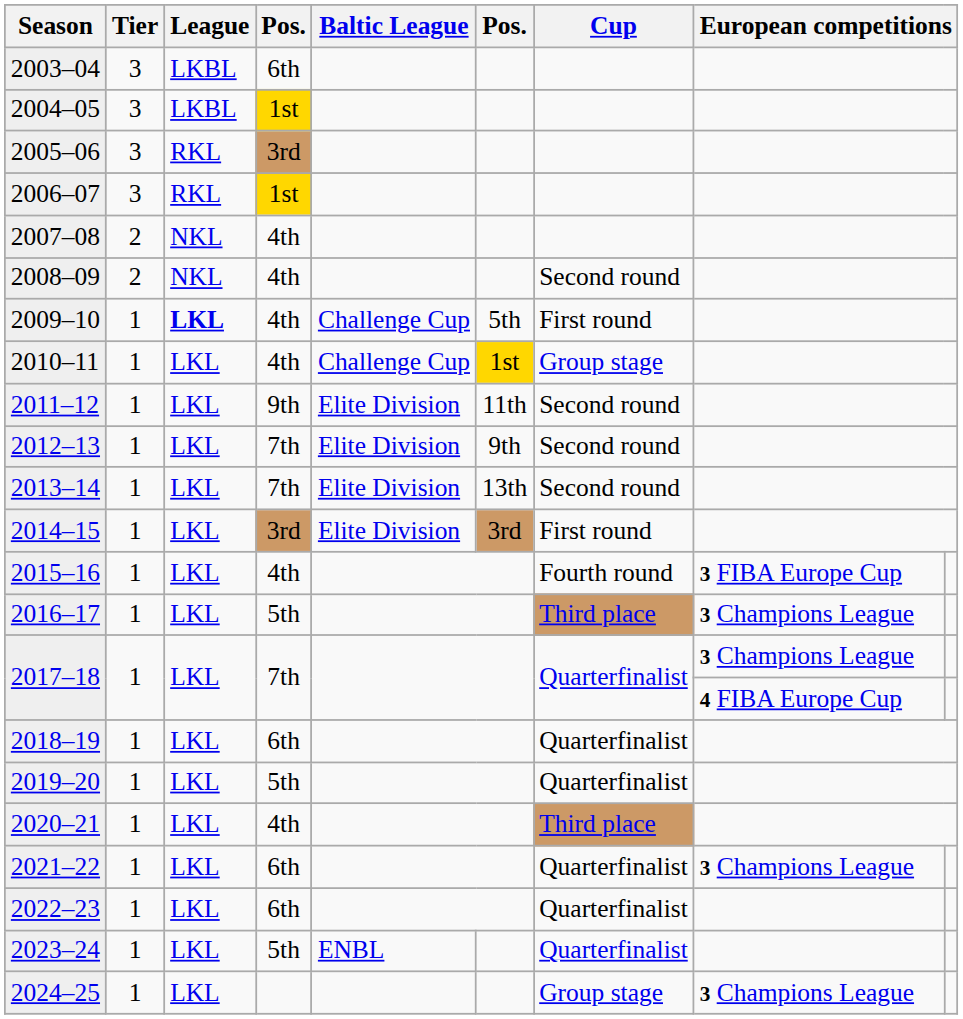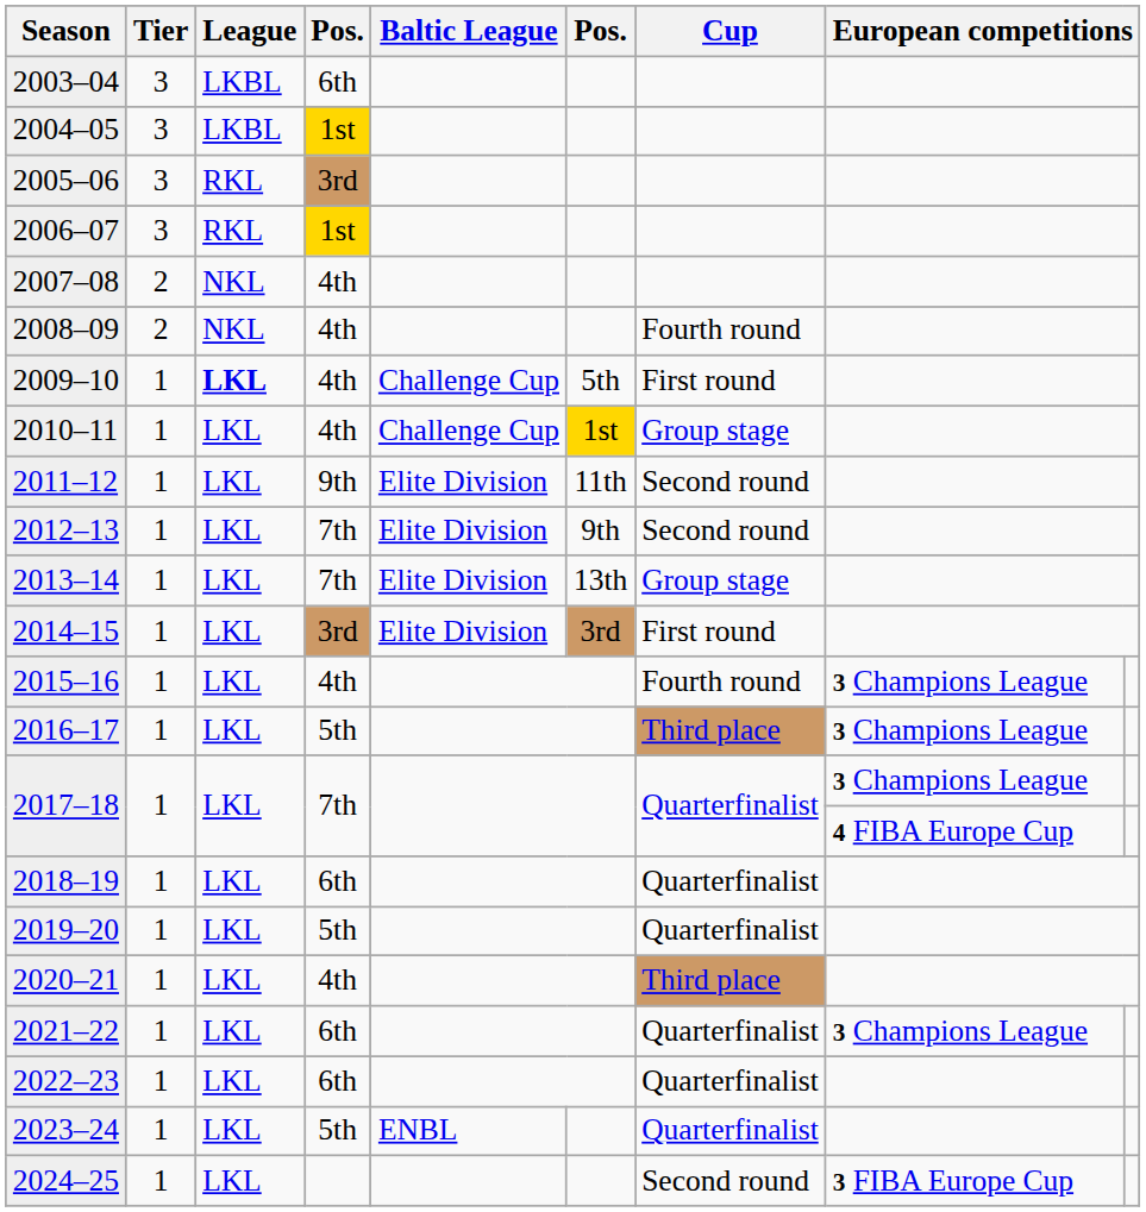2008–09 | Cup: Second round -> Fourth round
2013–14 | Cup: Second round -> Group stage
2015–16 | column 8: 3 FIBA Europe Cup -> 3 Champions League
2024–25 | Cup: Group stage -> Second round
2024–25 | column 8: 3 Champions League -> 3 FIBA Europe Cup
